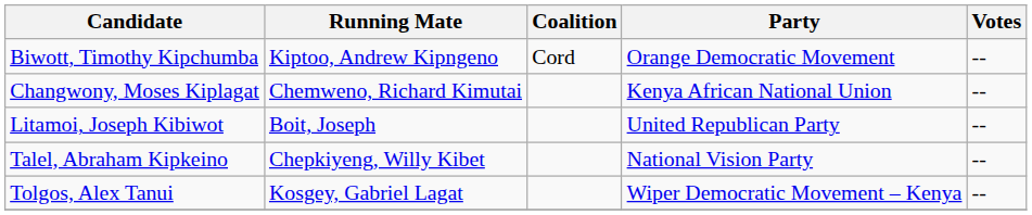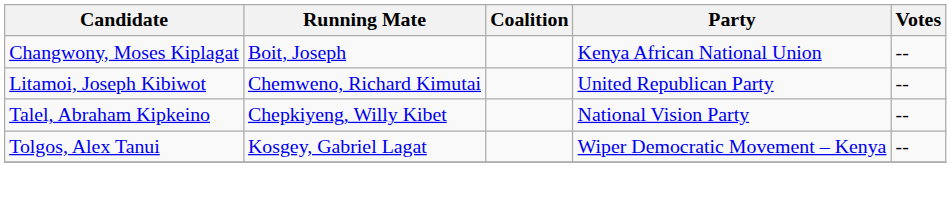- row: Biwott, Timothy Kipchumba | Kiptoo, Andrew Kipngeno | Cord | Orange Democratic Movement | --
Changwony, Moses Kiplagat | Running Mate: Chemweno, Richard Kimutai -> Boit, Joseph
Litamoi, Joseph Kibiwot | Running Mate: Boit, Joseph -> Chemweno, Richard Kimutai
